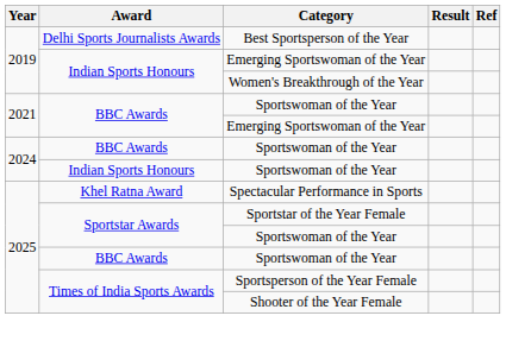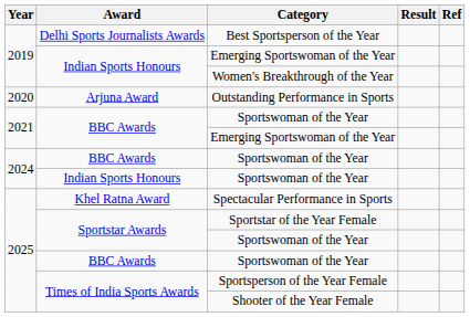+ row: 2020 | Arjuna Award | Outstanding Performance in Sports
